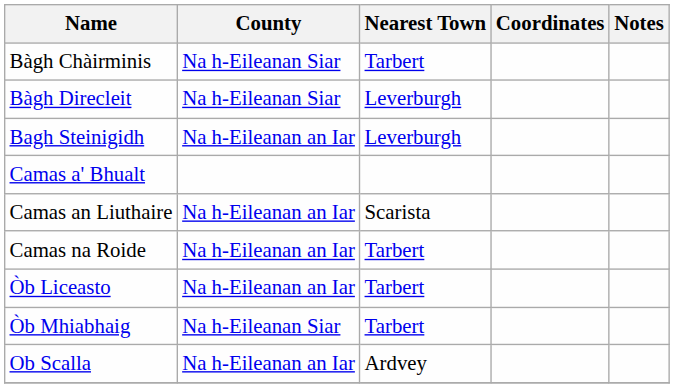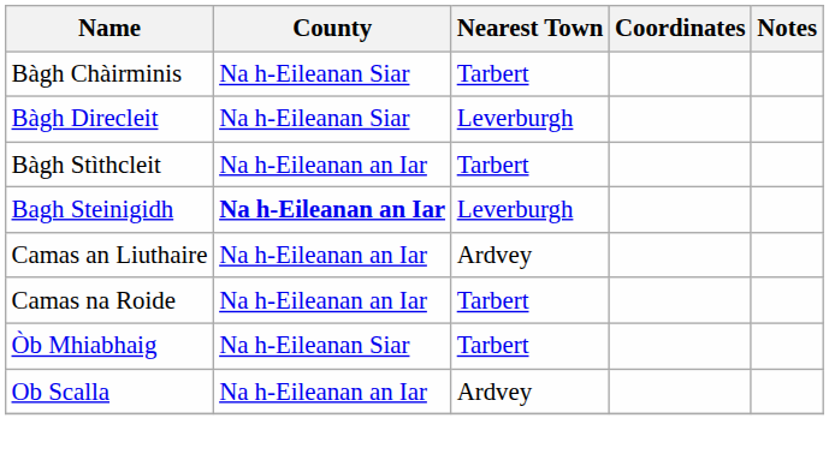+ row: Bàgh Stìthcleit | Na h-Eileanan an Iar | Tarbert
Bagh Steinigidh | County: normal -> bold
- row: Camas a' Bhualt
Camas an Liuthaire | Nearest Town: Scarista -> Ardvey
- row: Òb Liceasto | Na h-Eileanan an Iar | Tarbert
